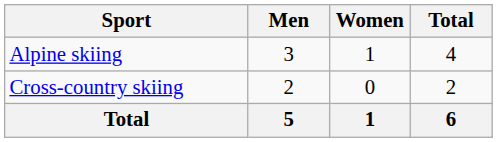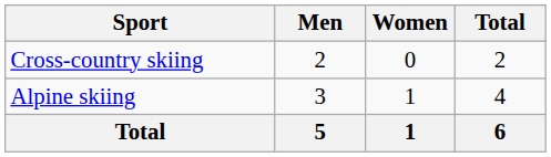rows swapped: Alpine skiing <-> Cross-country skiing
